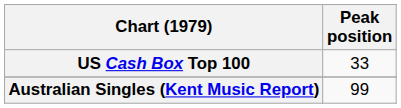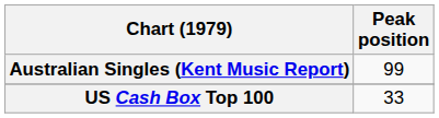rows swapped: Australian Singles (Kent Music Report) <-> US Cash Box Top 100
